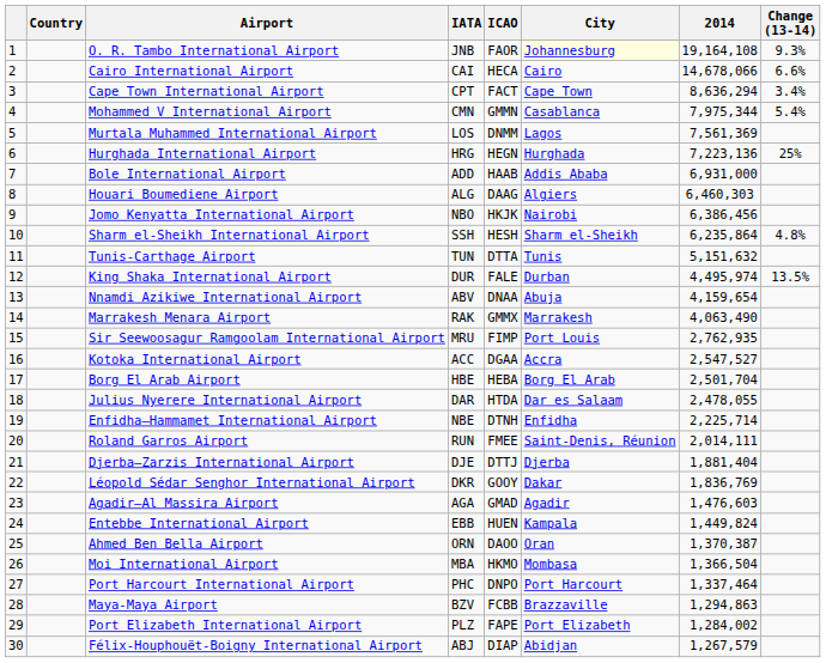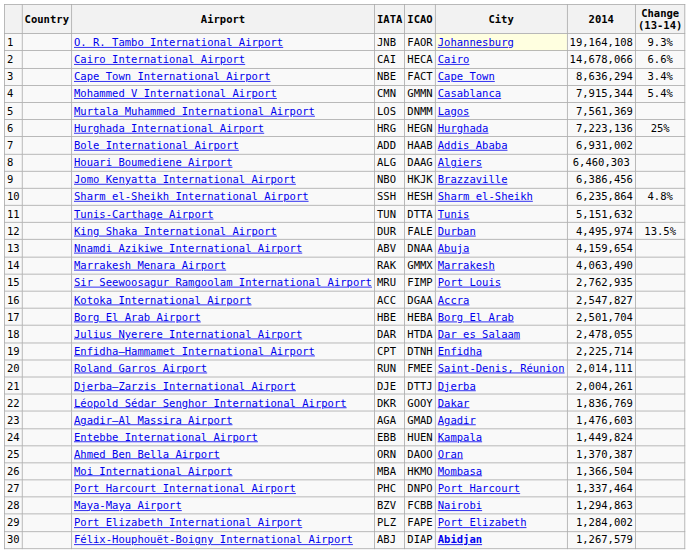Cape Town International Airport | IATA: CPT -> NBE
Mohammed V International Airport | 2014: 7,975,344 -> 7,915,344
Bole International Airport | 2014: 6,931,000 -> 6,931,002
Jomo Kenyatta International Airport | City: Nairobi -> Brazzaville
Kotoka International Airport | 2014: 2,547,527 -> 2,547,827
Enfidha–Hammamet International Airport | IATA: NBE -> CPT
Djerba–Zarzis International Airport | 2014: 1,881,404 -> 2,004,261
Maya-Maya Airport | City: Brazzaville -> Nairobi
Félix-Houphouët-Boigny International Airport | City: normal -> bold
